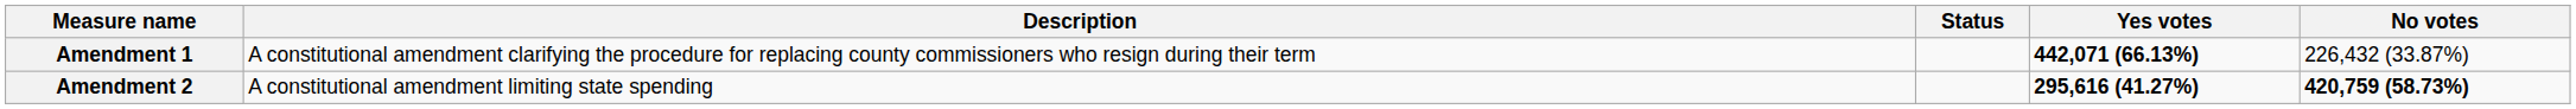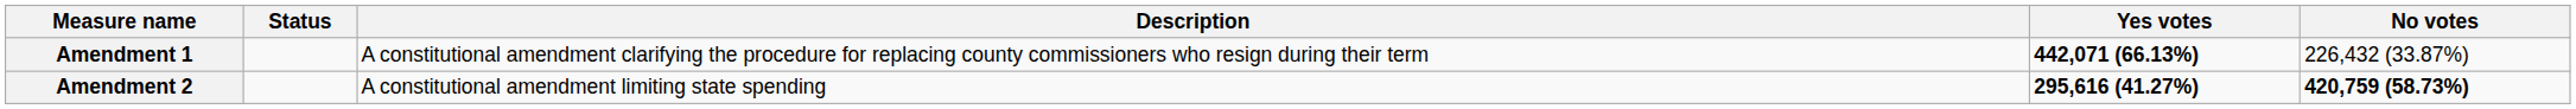columns swapped: Description <-> Status
